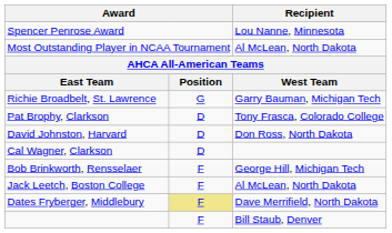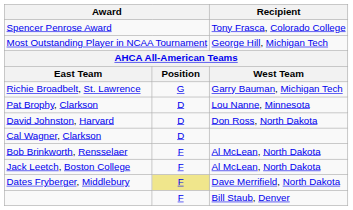Spencer Penrose Award | Recipient: Lou Nanne, Minnesota -> Tony Frasca, Colorado College
Most Outstanding Player in NCAA Tournament | Recipient: Al McLean, North Dakota -> George Hill, Michigan Tech
Pat Brophy, Clarkson | Recipient: Tony Frasca, Colorado College -> Lou Nanne, Minnesota
Bob Brinkworth, Rensselaer | Recipient: George Hill, Michigan Tech -> Al McLean, North Dakota
